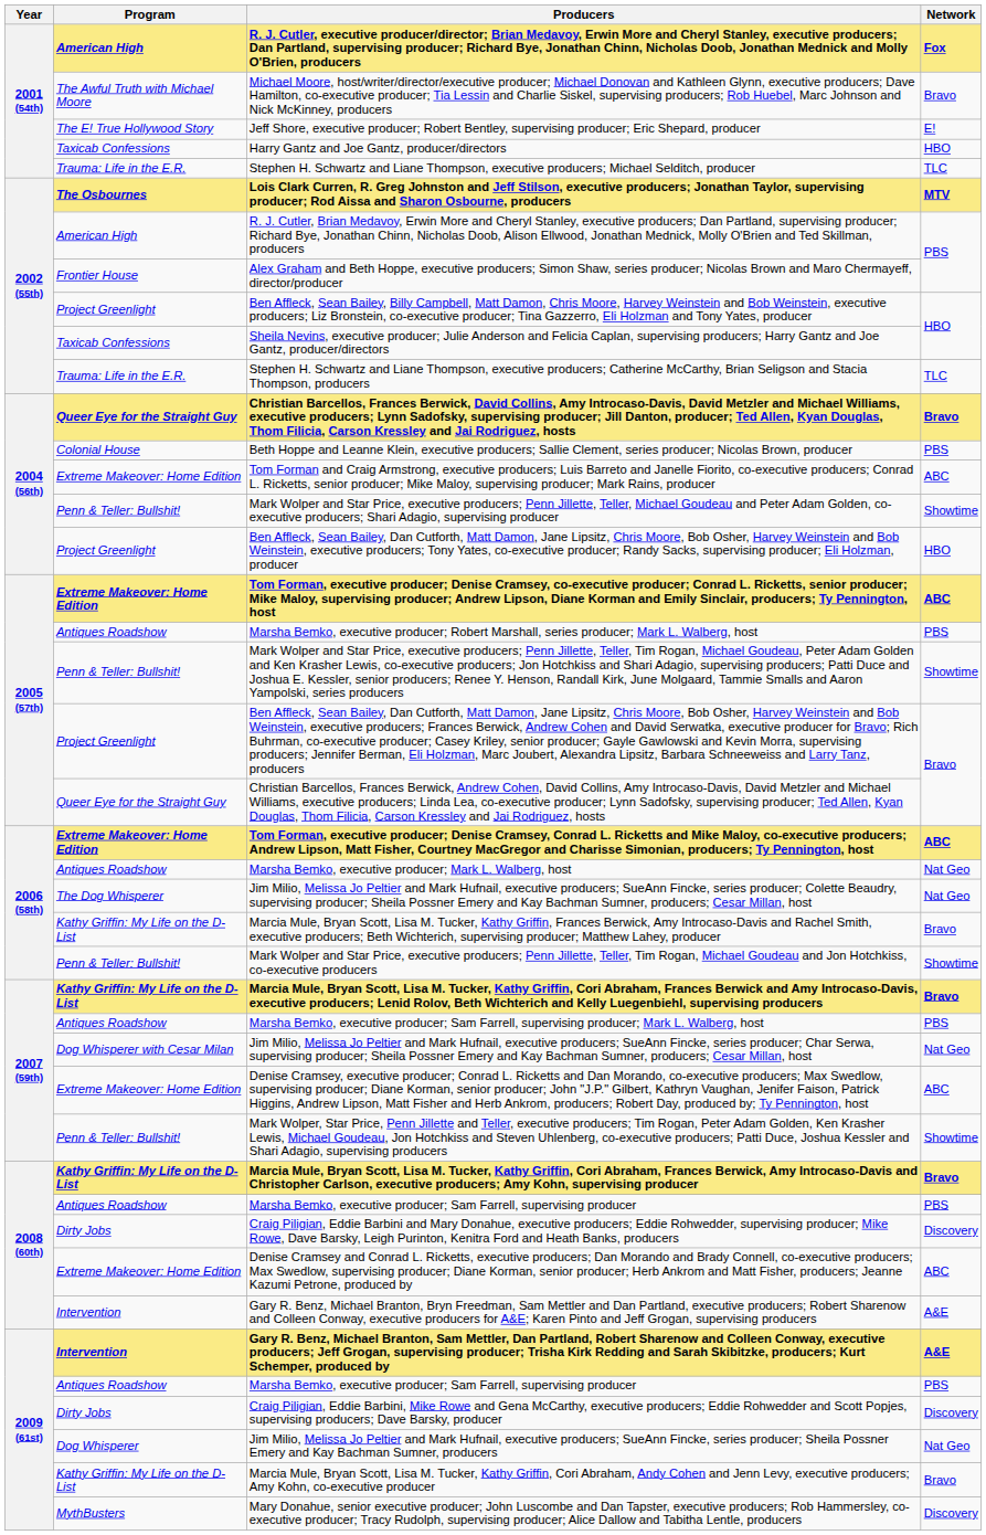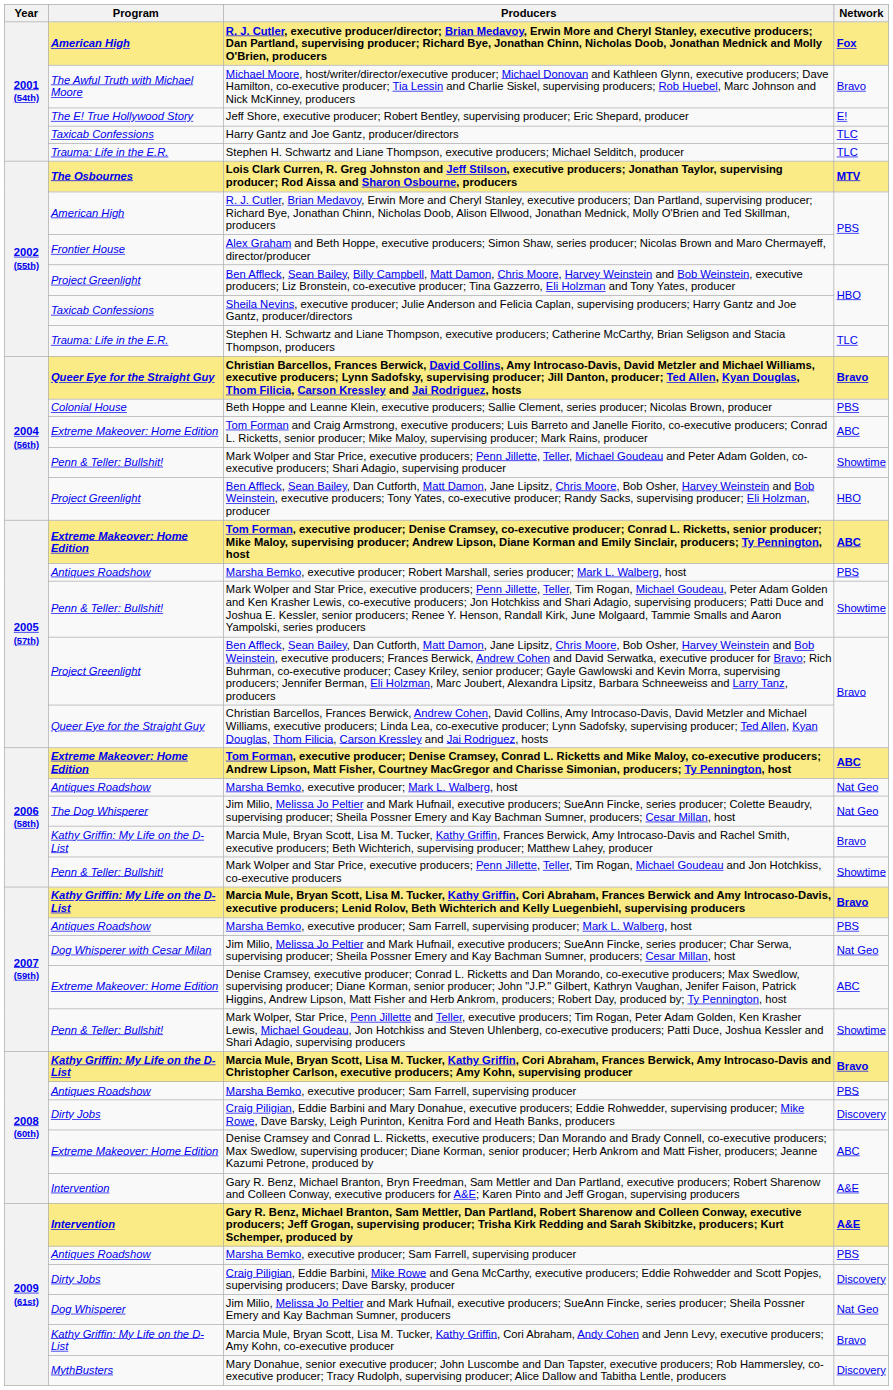Harry Gantz and Joe Gantz, producer/directors | Network: HBO -> TLC
